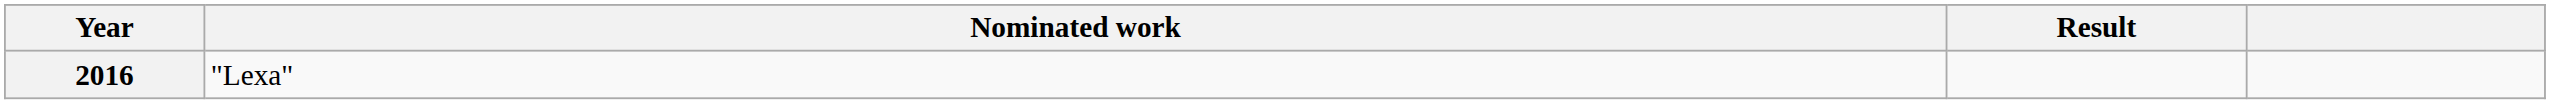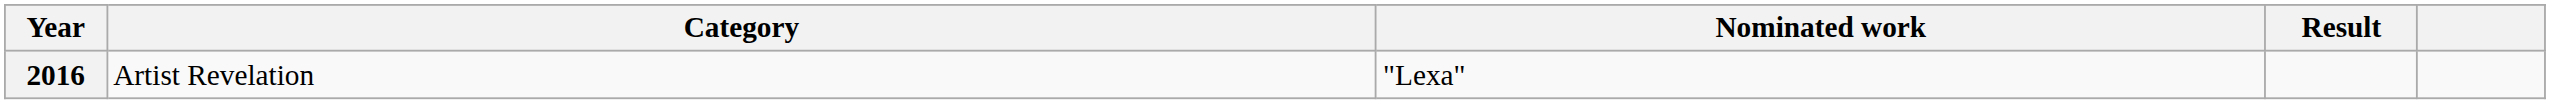+ column: Category | Artist Revelation
